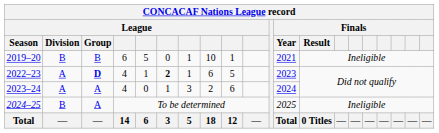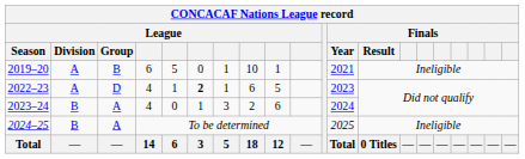2019–20 | League / Division: B -> A
2022–23 | League / Group: bold -> normal
2023–24 | League / Division: A -> B
